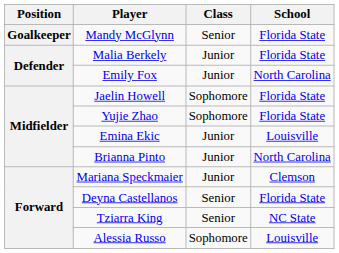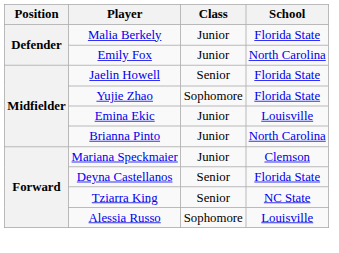- row: Goalkeeper | Mandy McGlynn | Senior | Florida State
Jaelin Howell | Class: Sophomore -> Senior
